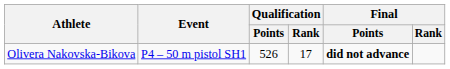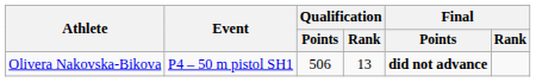Olivera Nakovska-Bikova | Qualification / Points: 526 -> 506
Olivera Nakovska-Bikova | Qualification / Rank: 17 -> 13
